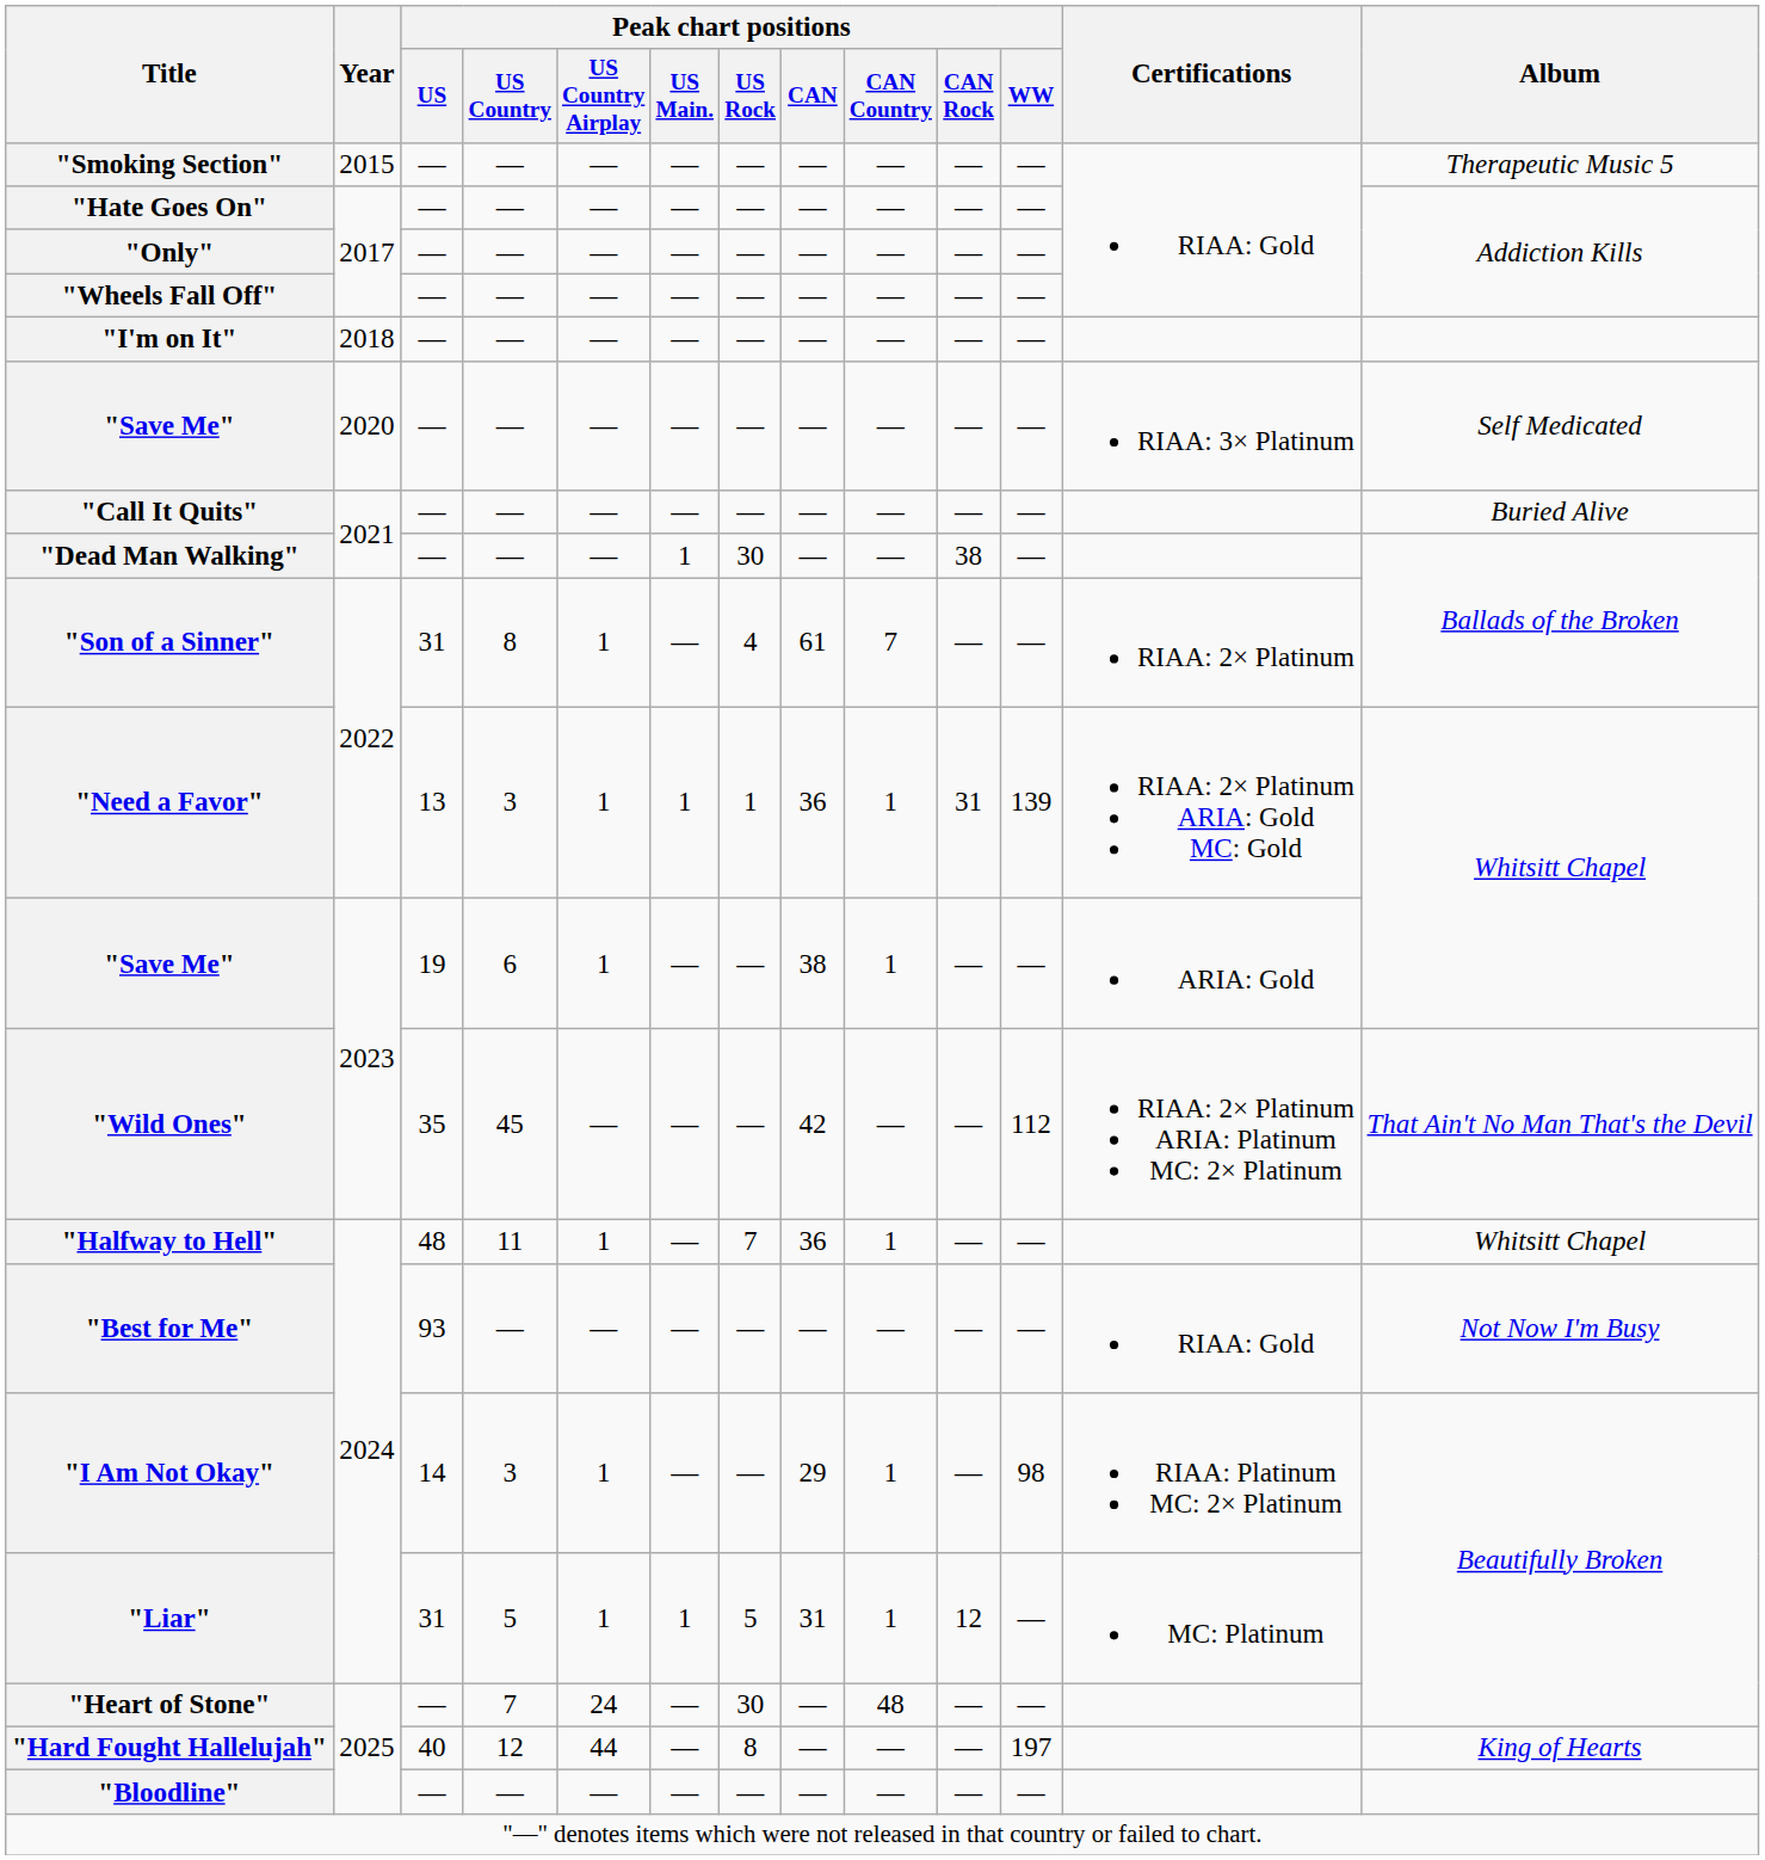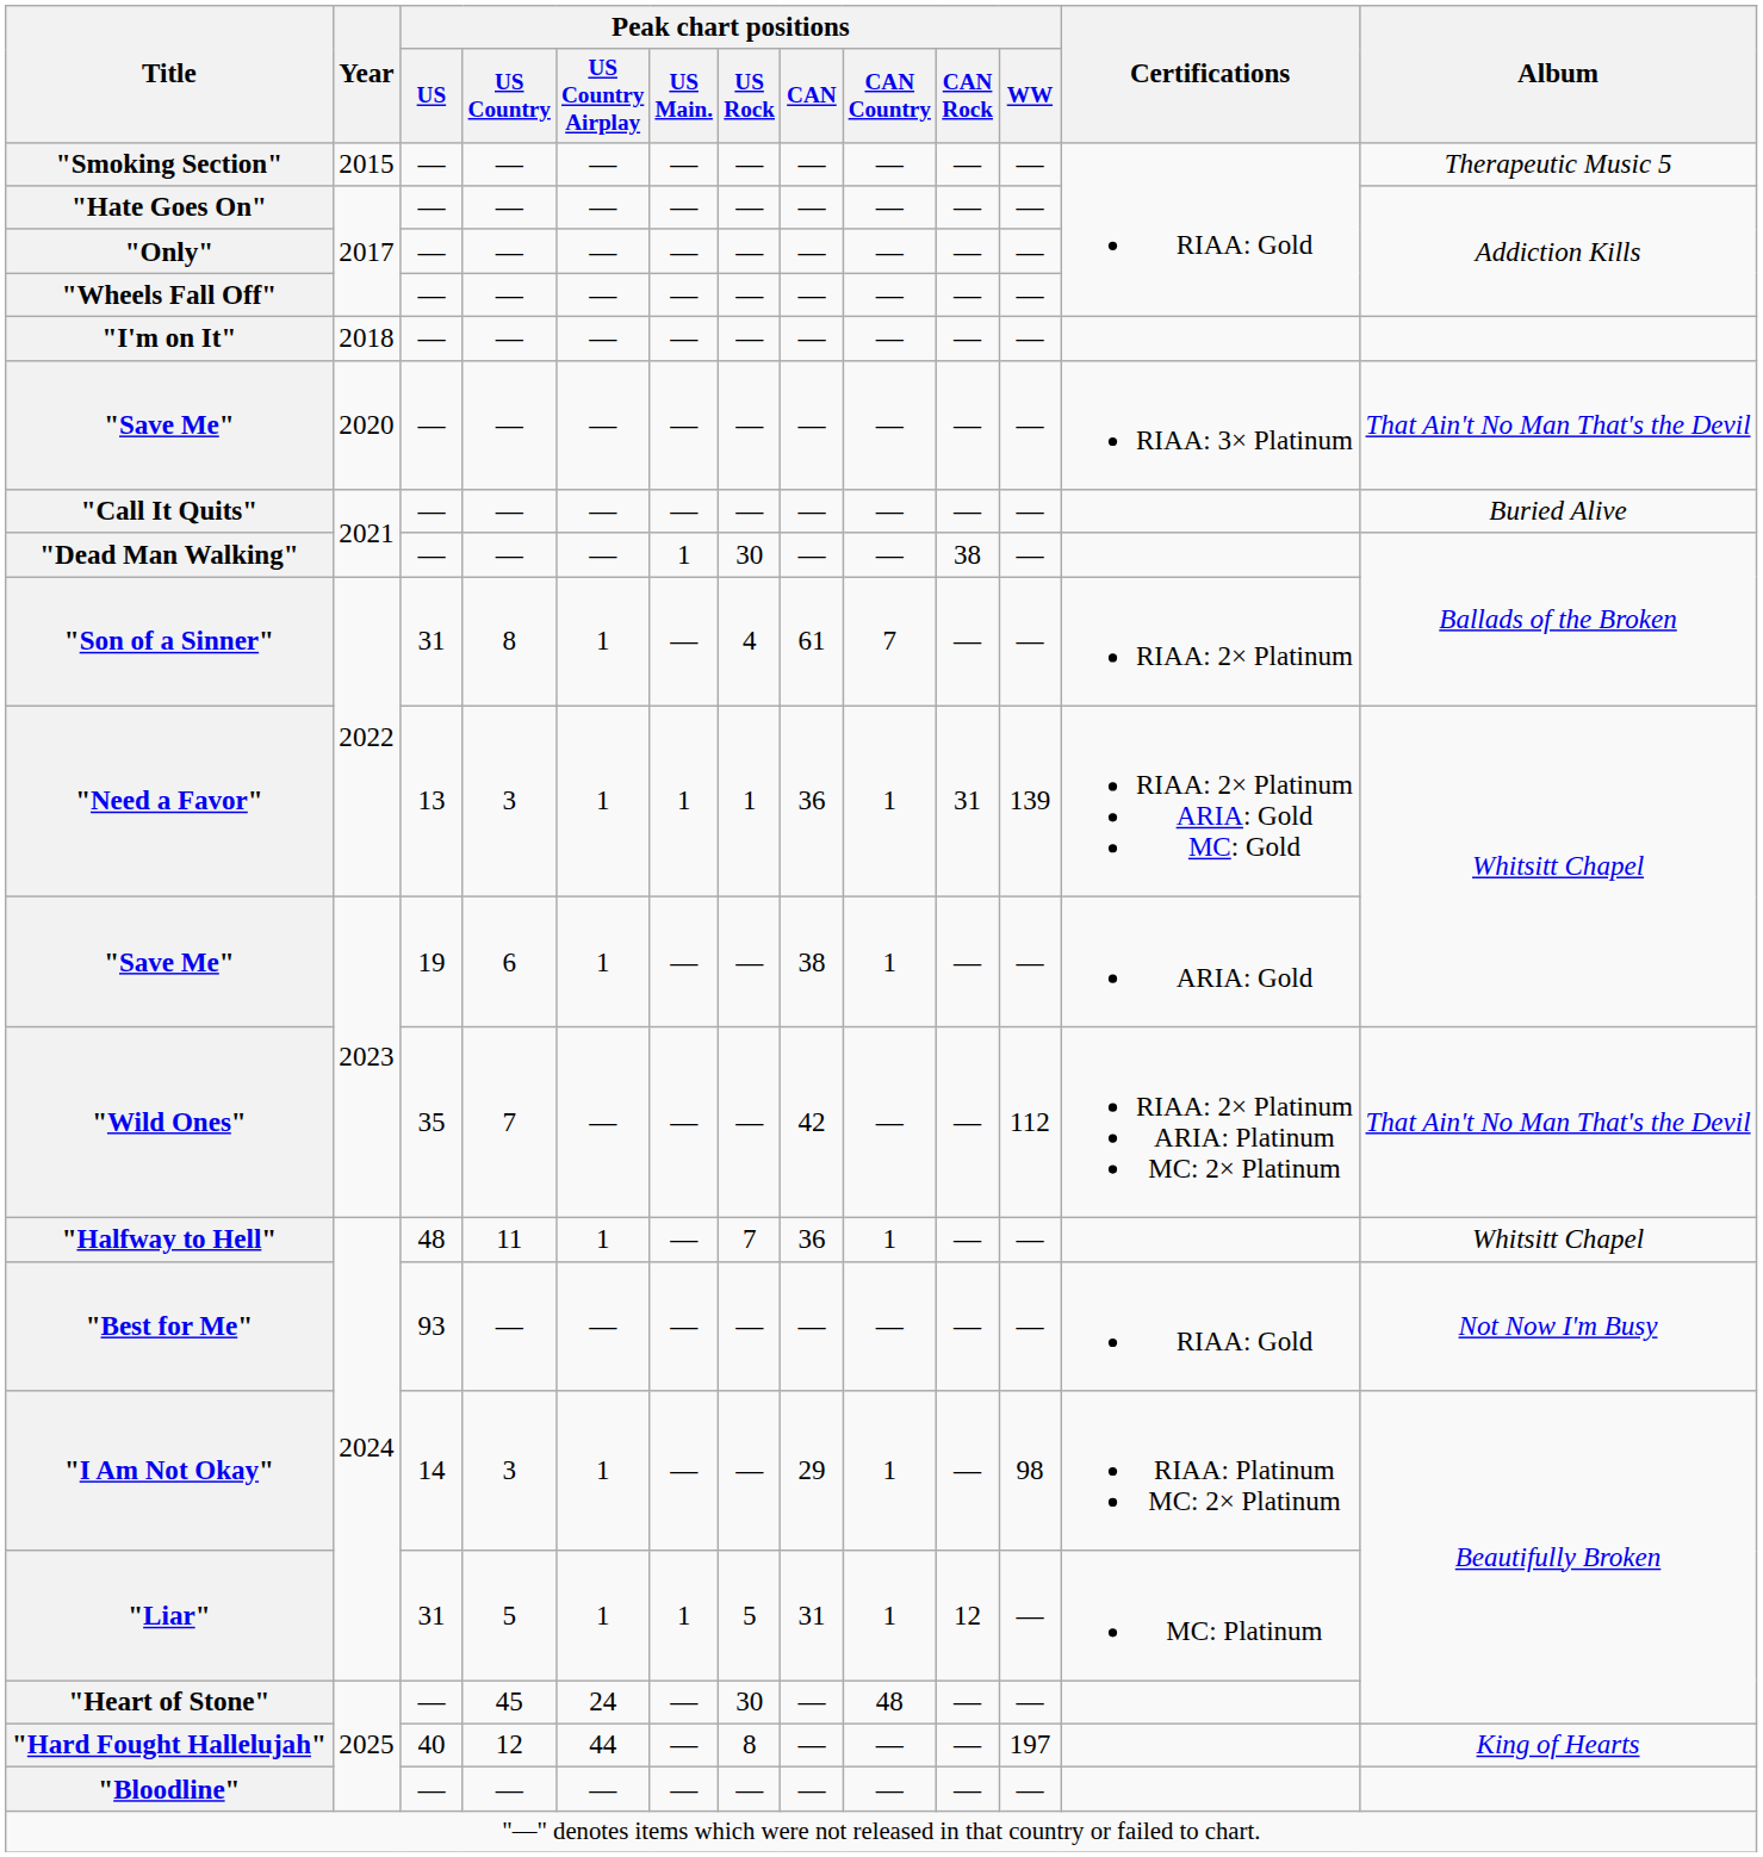"Save Me" / 2020 | Album: Self Medicated -> That Ain't No Man That's the Devil
"Wild Ones" | Peak chart positions / US Country: 45 -> 7
"Heart of Stone" | Peak chart positions / US Country: 7 -> 45
